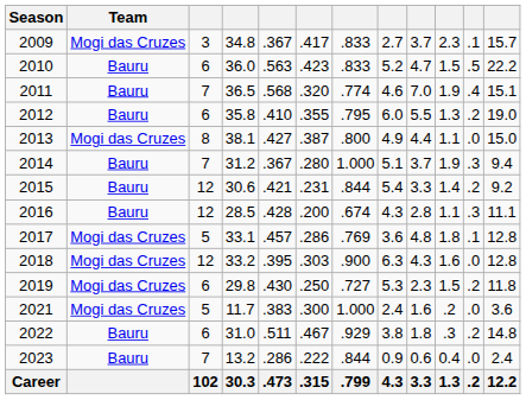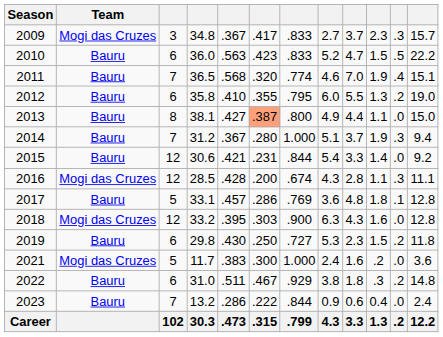2009 | column 11: .1 -> .3
2013 | Team: Mogi das Cruzes -> Bauru
2013 | column 6: no background -> lightsalmon background
2015 | column 11: .2 -> .0
2016 | Team: Bauru -> Mogi das Cruzes
2017 | Team: Mogi das Cruzes -> Bauru
2019 | Team: Mogi das Cruzes -> Bauru
